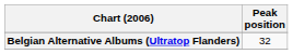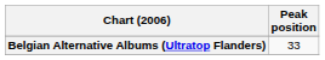Belgian Alternative Albums (Ultratop Flanders) | Peak position: 32 -> 33
